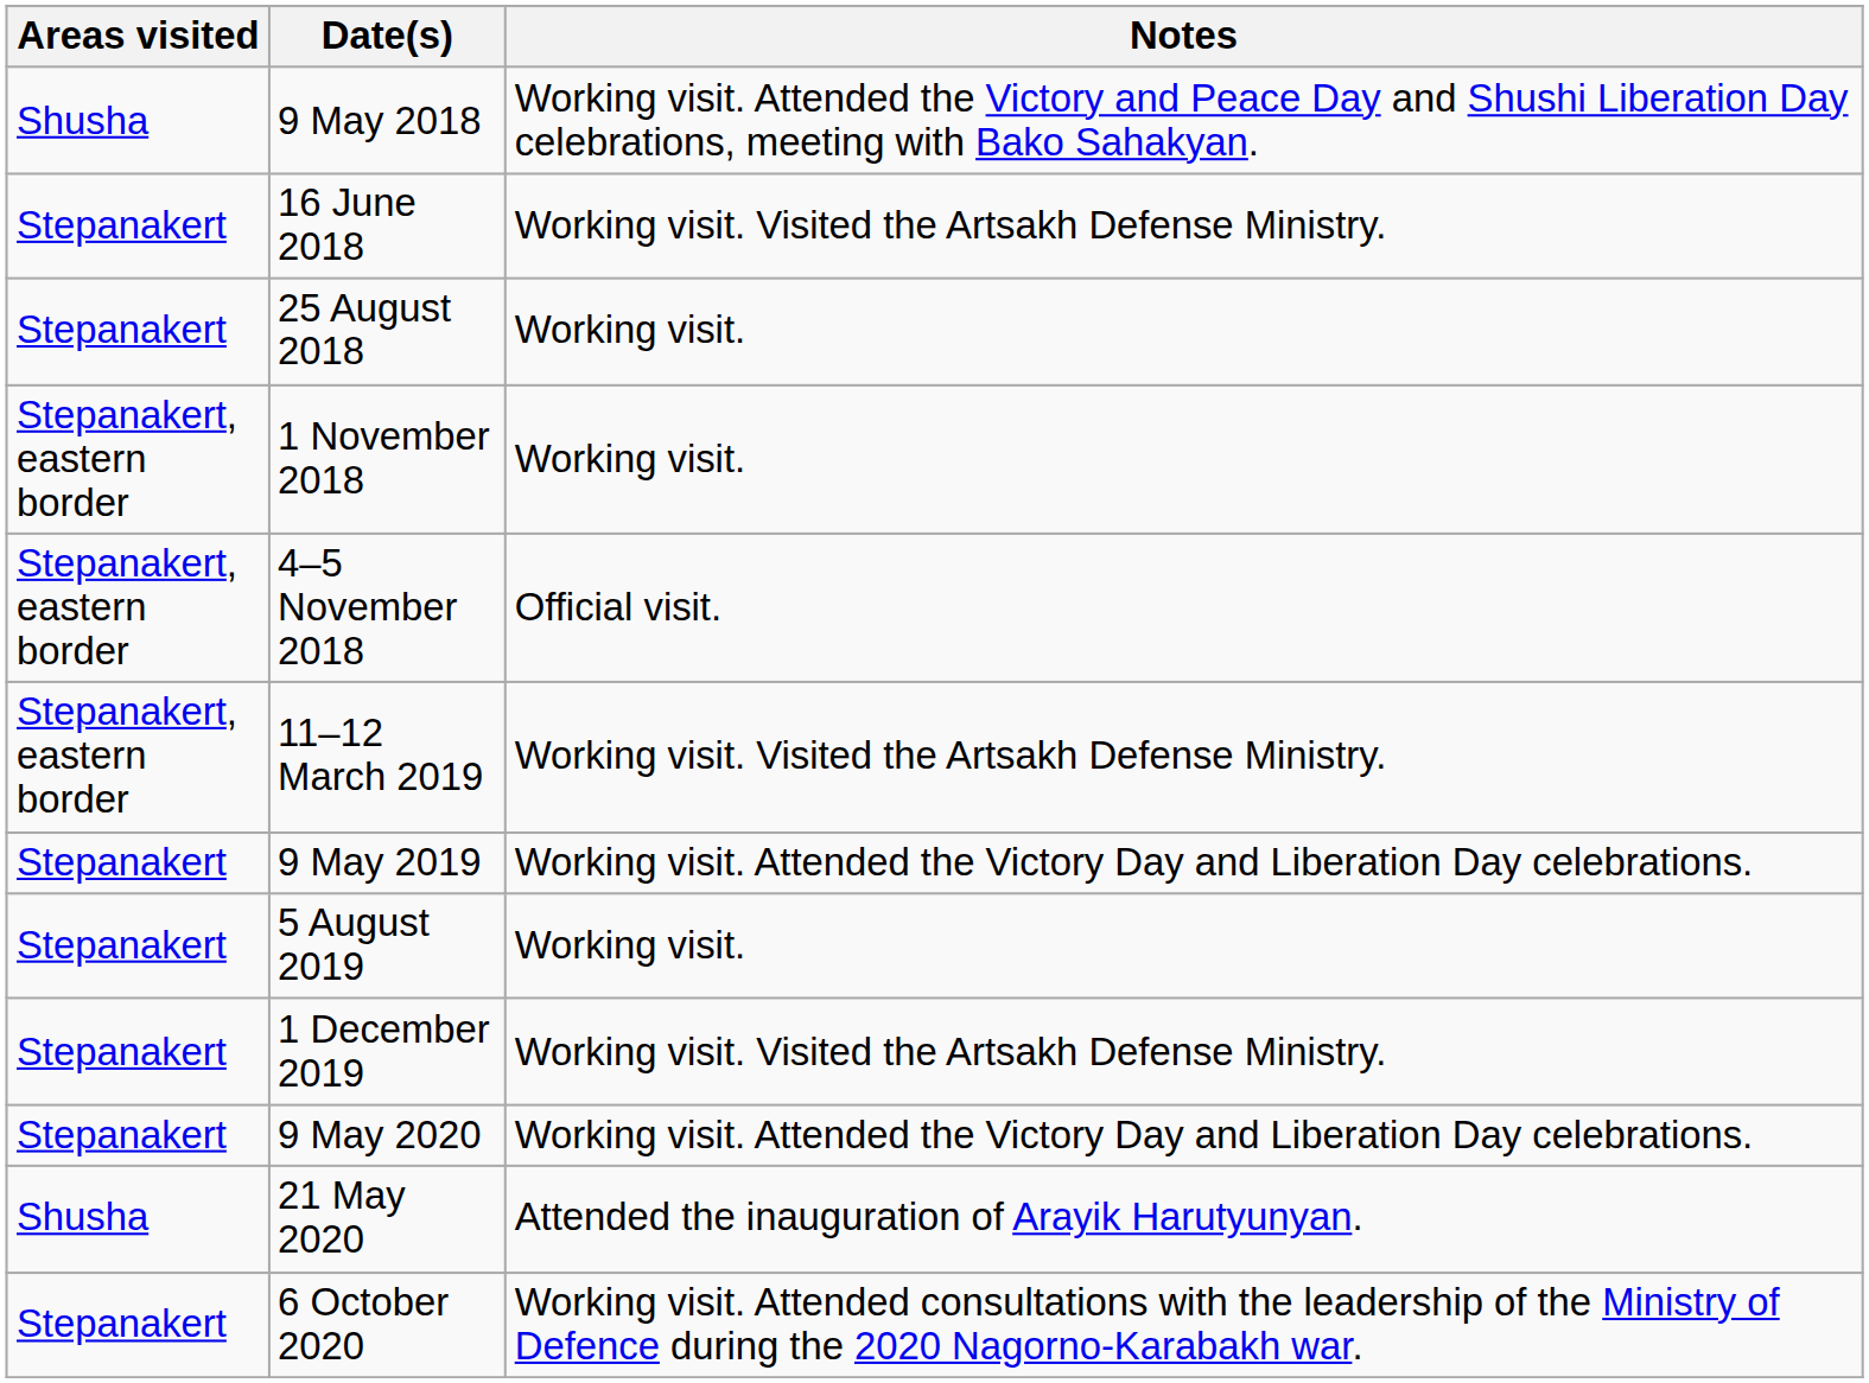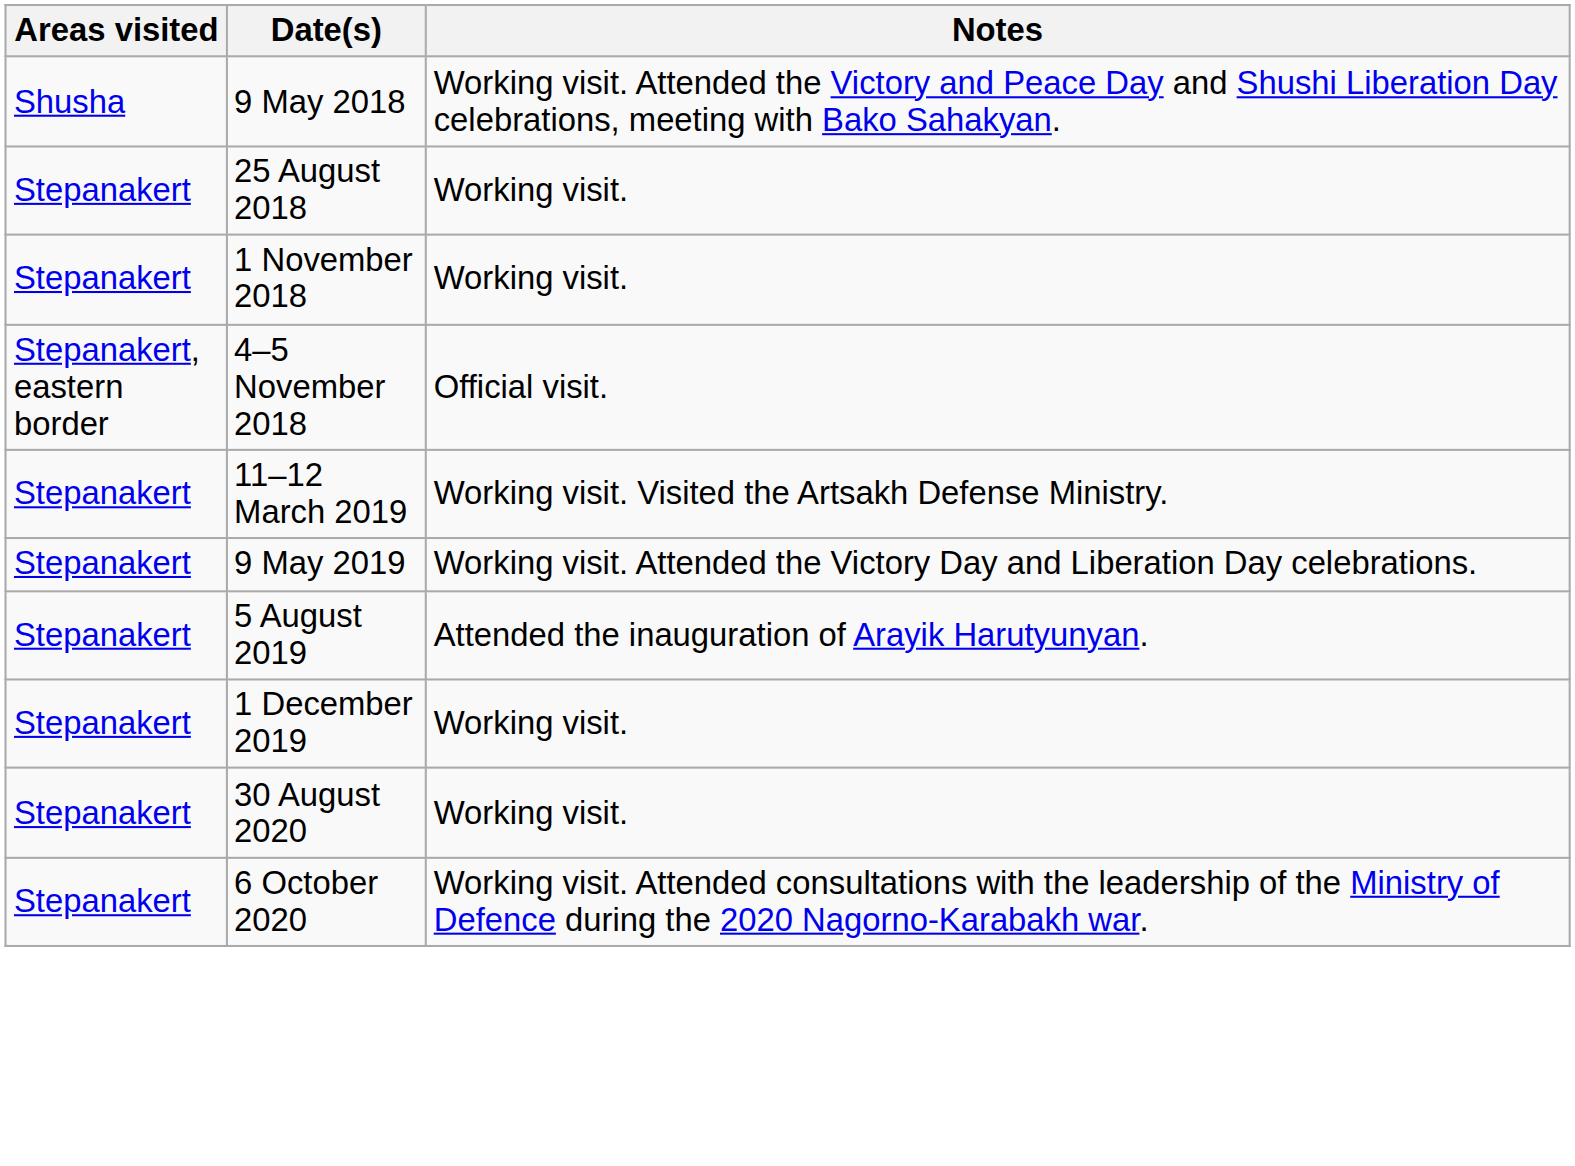- row: Stepanakert | 16 June 2018 | Working visit. Visited the Artsakh Defense Ministry.
1 November 2018 | Areas visited: Stepanakert, eastern border -> Stepanakert
11–12 March 2019 | Areas visited: Stepanakert, eastern border -> Stepanakert
5 August 2019 | Notes: Working visit. -> Attended the inauguration of Arayik Harutyunyan.
1 December 2019 | Notes: Working visit. Visited the Artsakh Defense Ministry. -> Working visit.
- row: Stepanakert | 9 May 2020 | Working visit. Attended the Victory Day and Liberation Day celebrations.
- row: Shusha | 21 May 2020 | Attended the inauguration of Arayik Harutyunyan.
+ row: Stepanakert | 30 August 2020 | Working visit.
